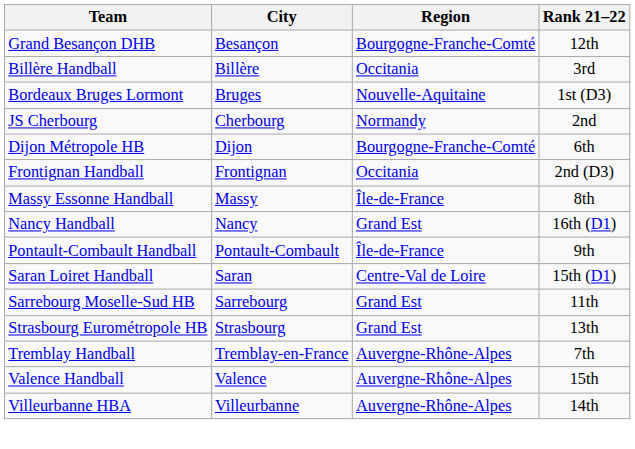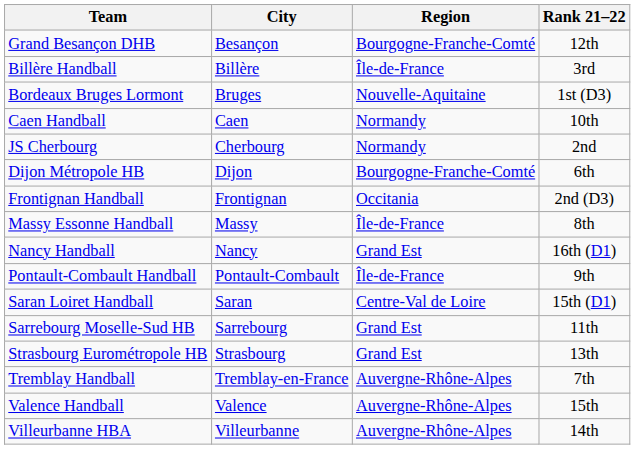Billère Handball | Region: Occitania -> Île-de-France
+ row: Caen Handball | Caen | Normandy | 10th
